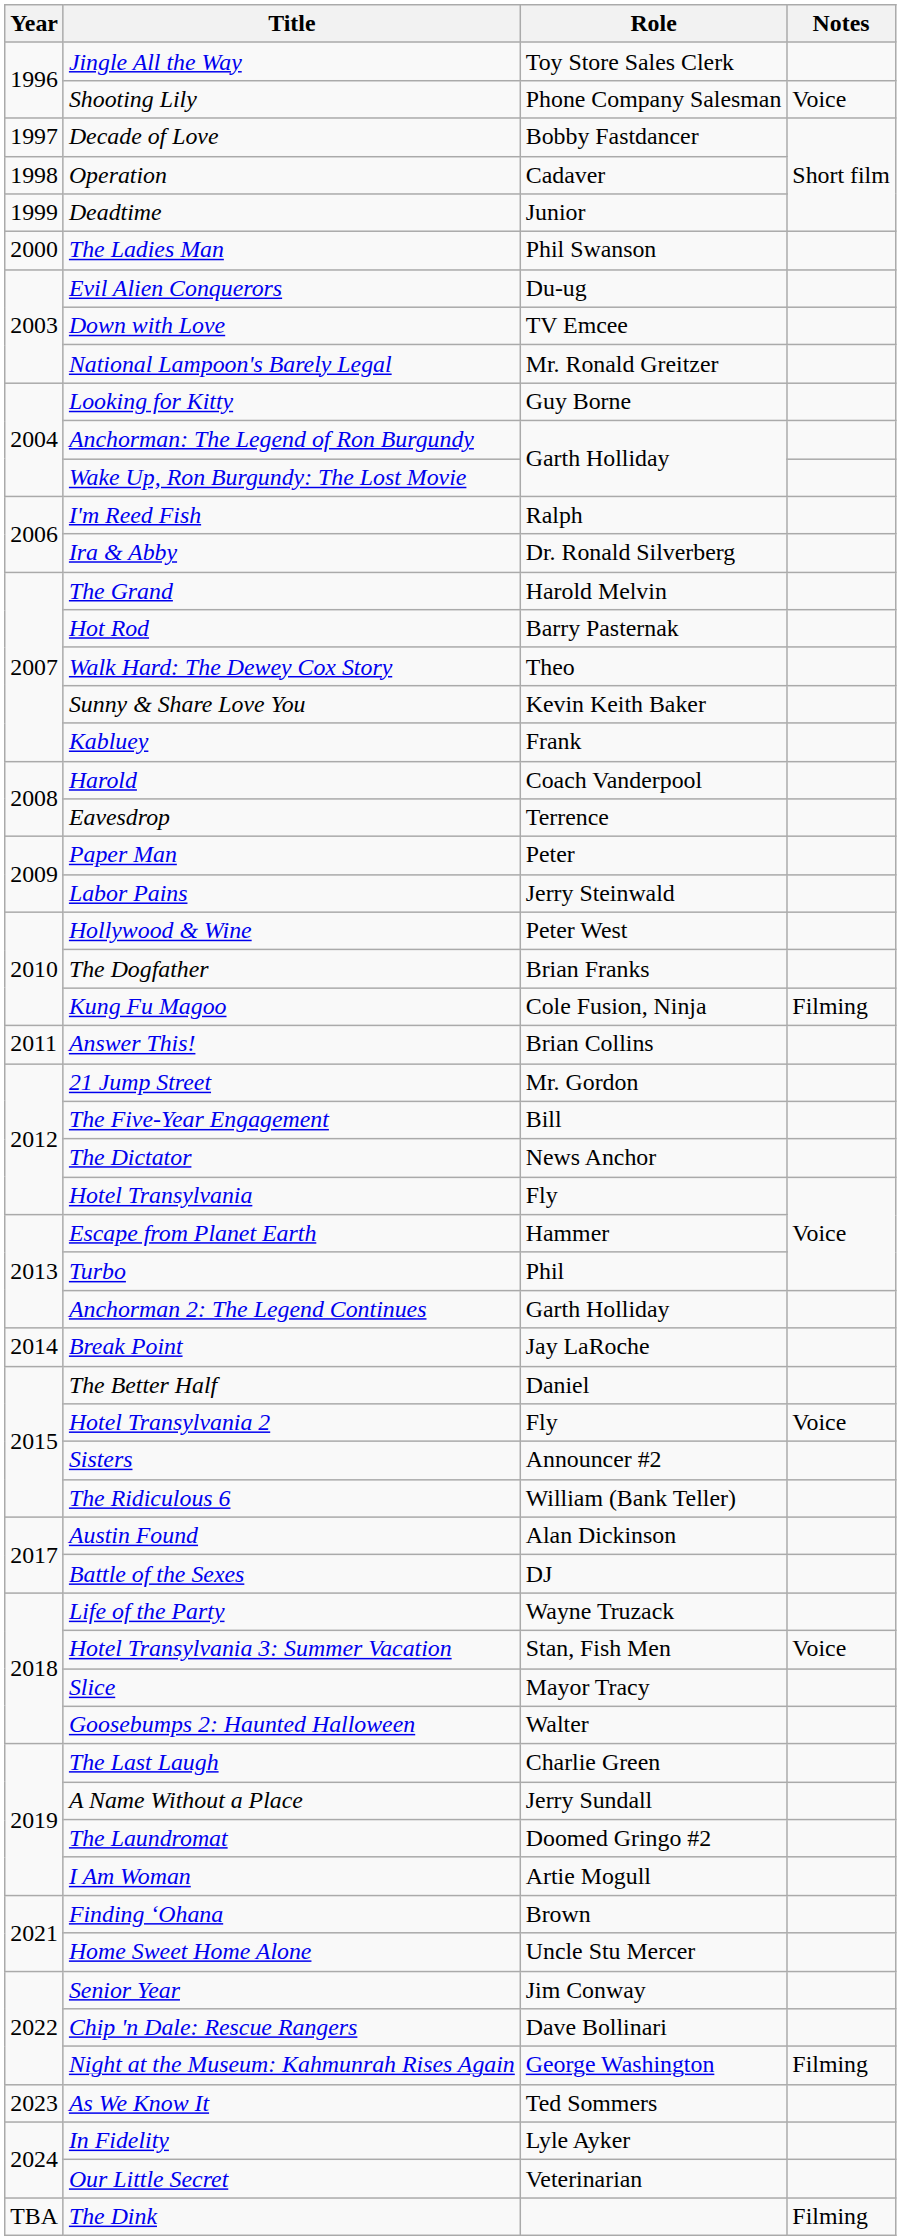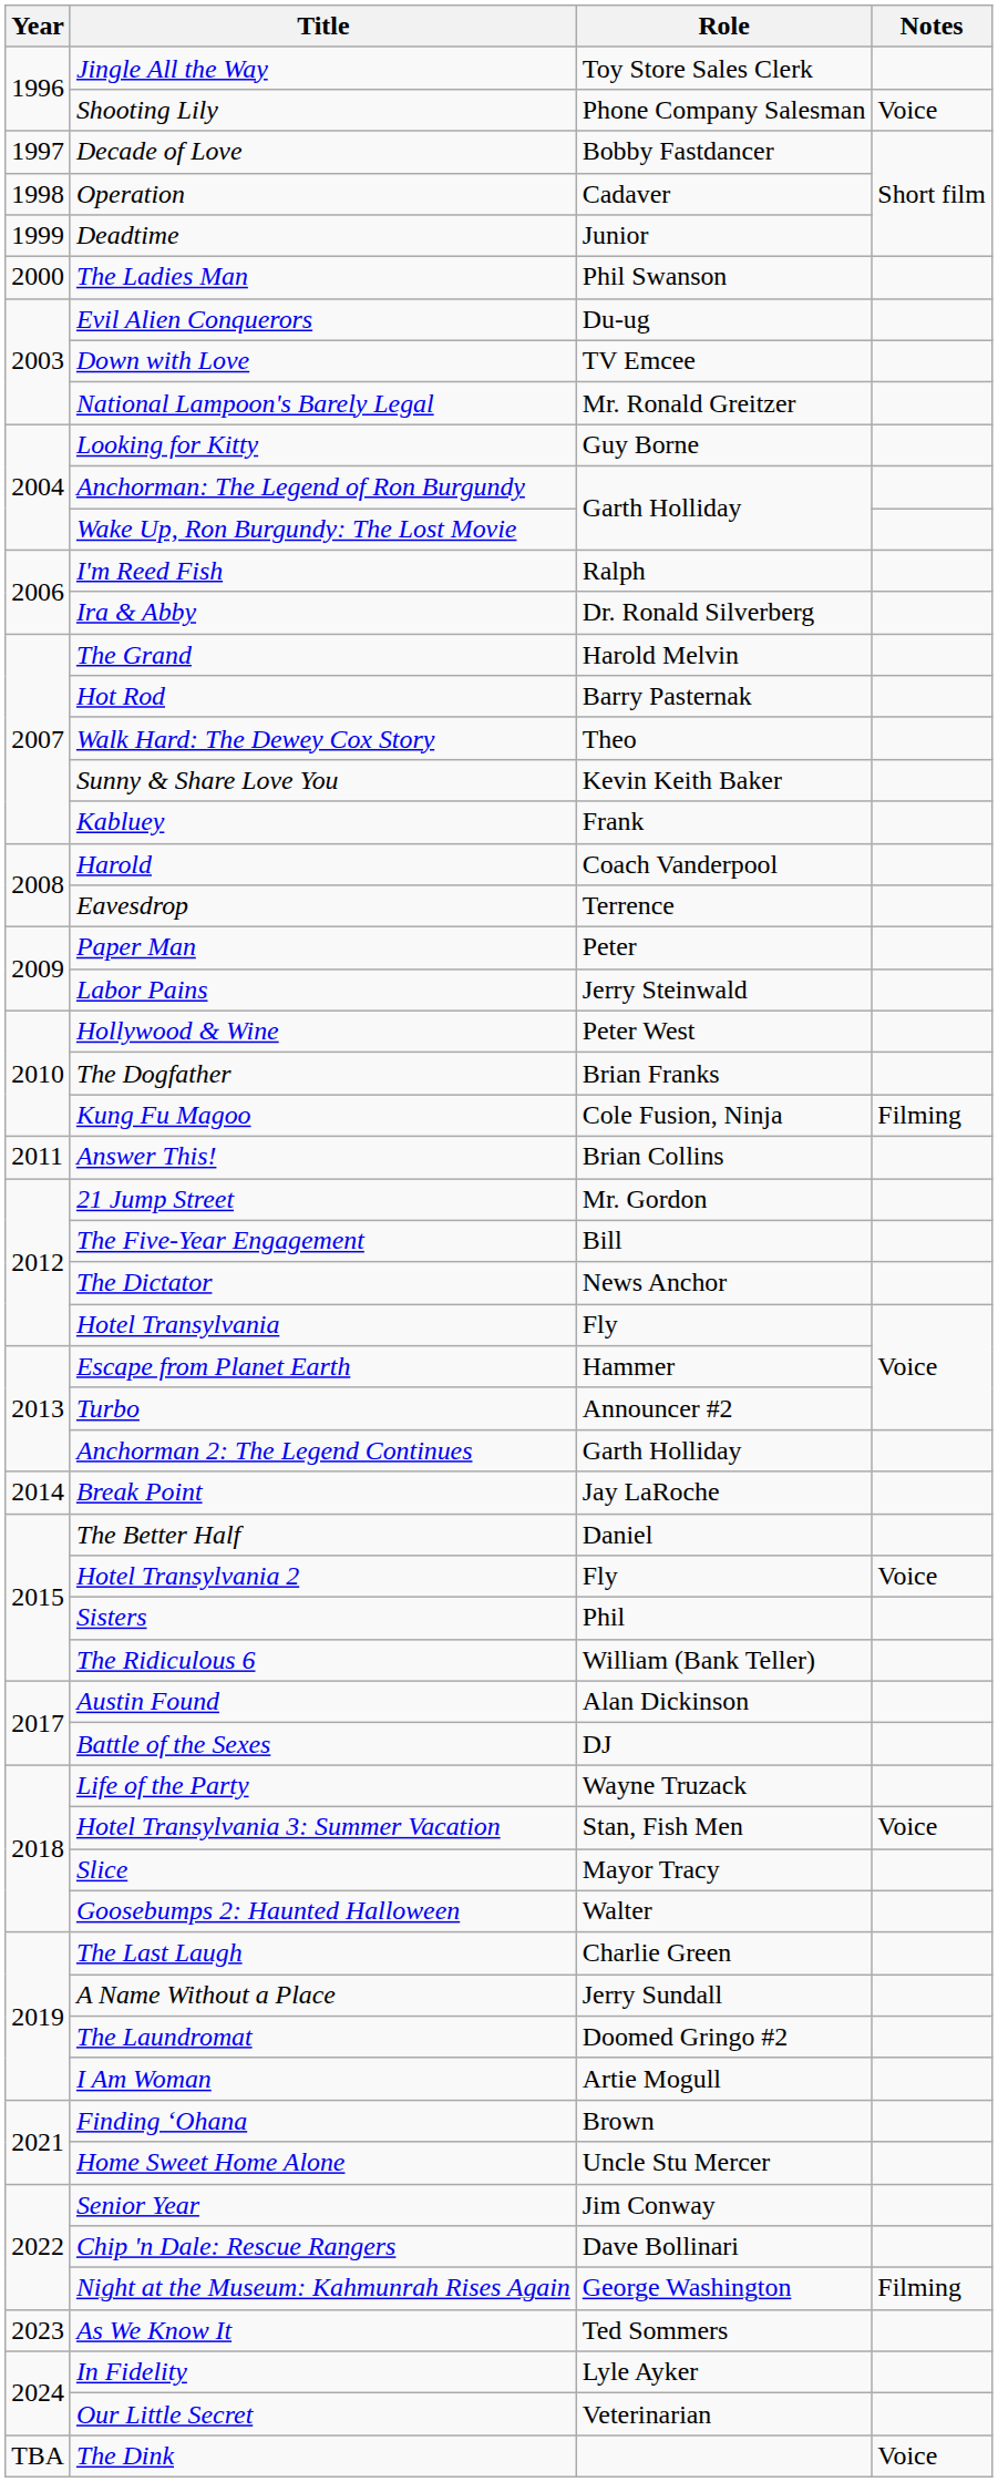Turbo | Role: Phil -> Announcer #2
Sisters | Role: Announcer #2 -> Phil
The Dink | Notes: Filming -> Voice
